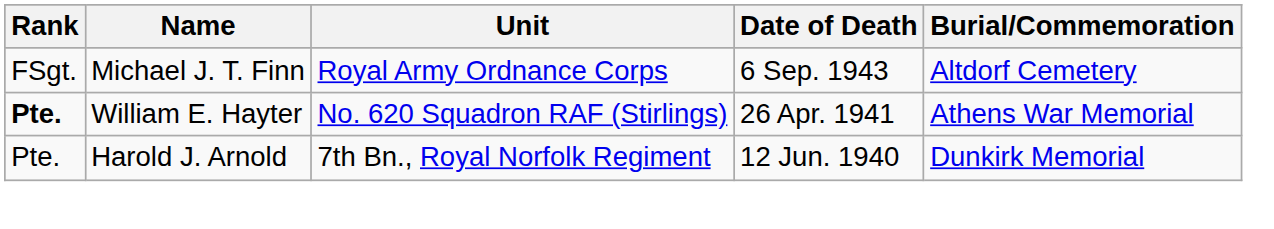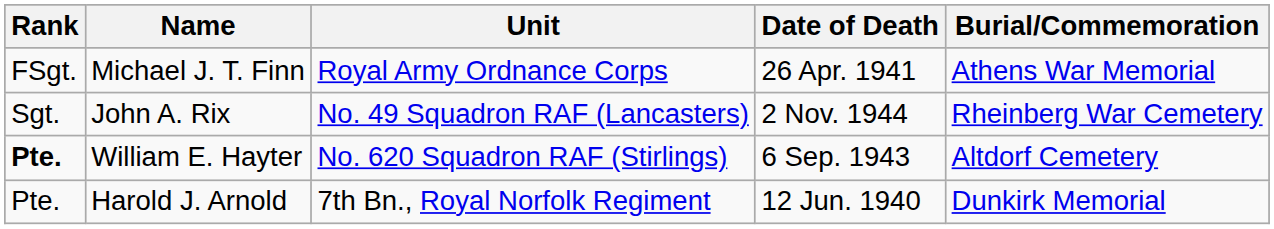Michael J. T. Finn | Date of Death: 6 Sep. 1943 -> 26 Apr. 1941
Michael J. T. Finn | Burial/Commemoration: Altdorf Cemetery -> Athens War Memorial
+ row: Sgt. | John A. Rix | No. 49 Squadron RAF (Lancasters) | 2 Nov. 1944 | Rheinberg War Cemetery
William E. Hayter | Date of Death: 26 Apr. 1941 -> 6 Sep. 1943
William E. Hayter | Burial/Commemoration: Athens War Memorial -> Altdorf Cemetery
